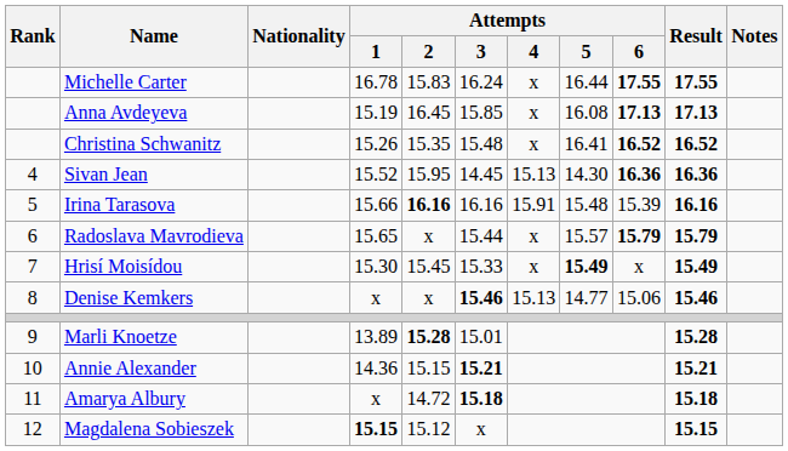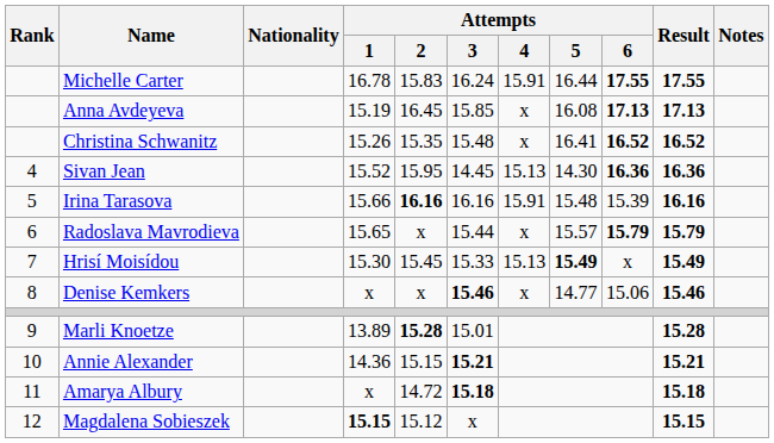Michelle Carter | Attempts / 4: x -> 15.91
Hrisí Moisídou | Attempts / 4: x -> 15.13
Denise Kemkers | Attempts / 4: 15.13 -> x
